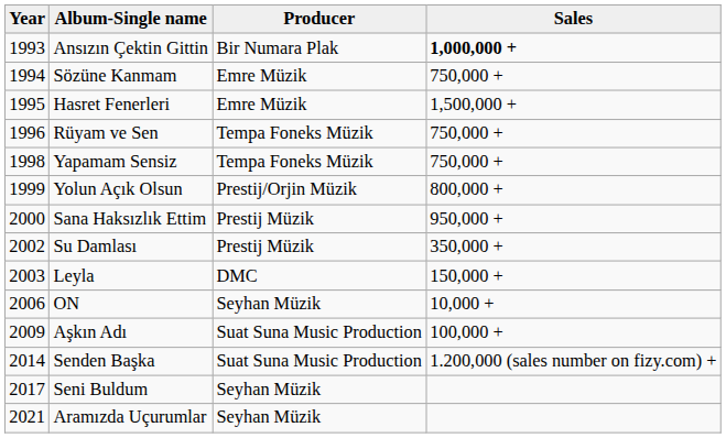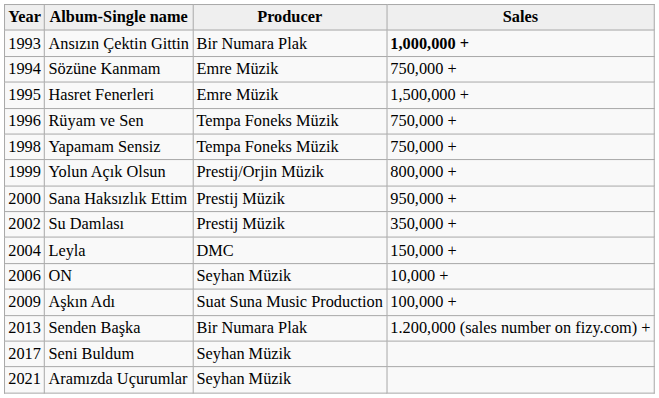Leyla | Year: 2003 -> 2004
Senden Başka | Year: 2014 -> 2013
Senden Başka | Producer: Suat Suna Music Production -> Bir Numara Plak
